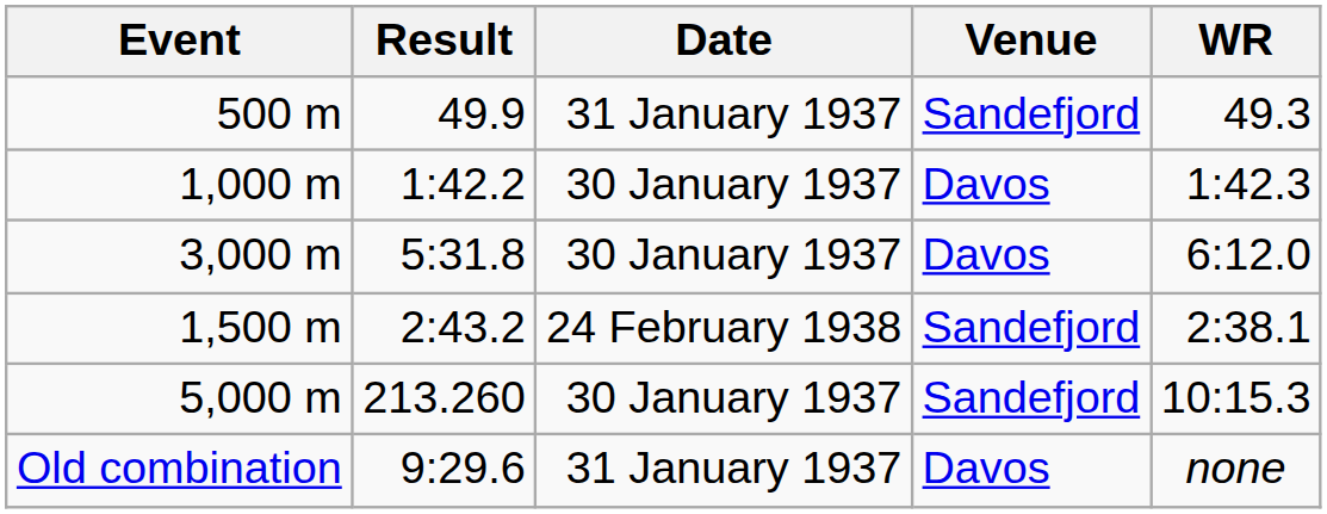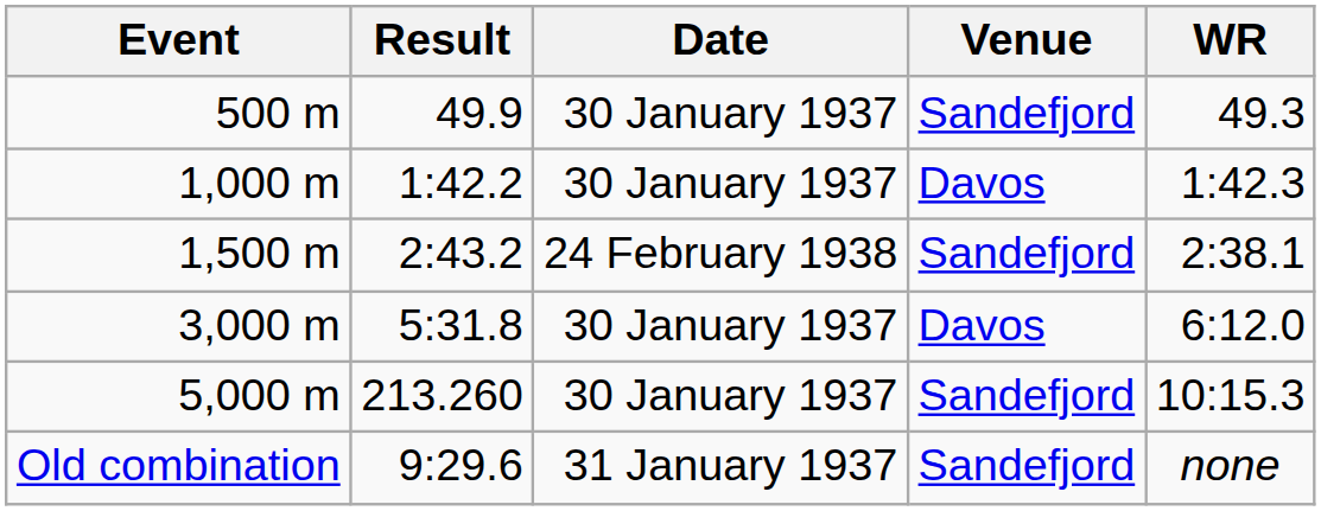500 m | Date: 31 January 1937 -> 30 January 1937
rows swapped: 1,500 m <-> 3,000 m
Old combination | Venue: Davos -> Sandefjord
